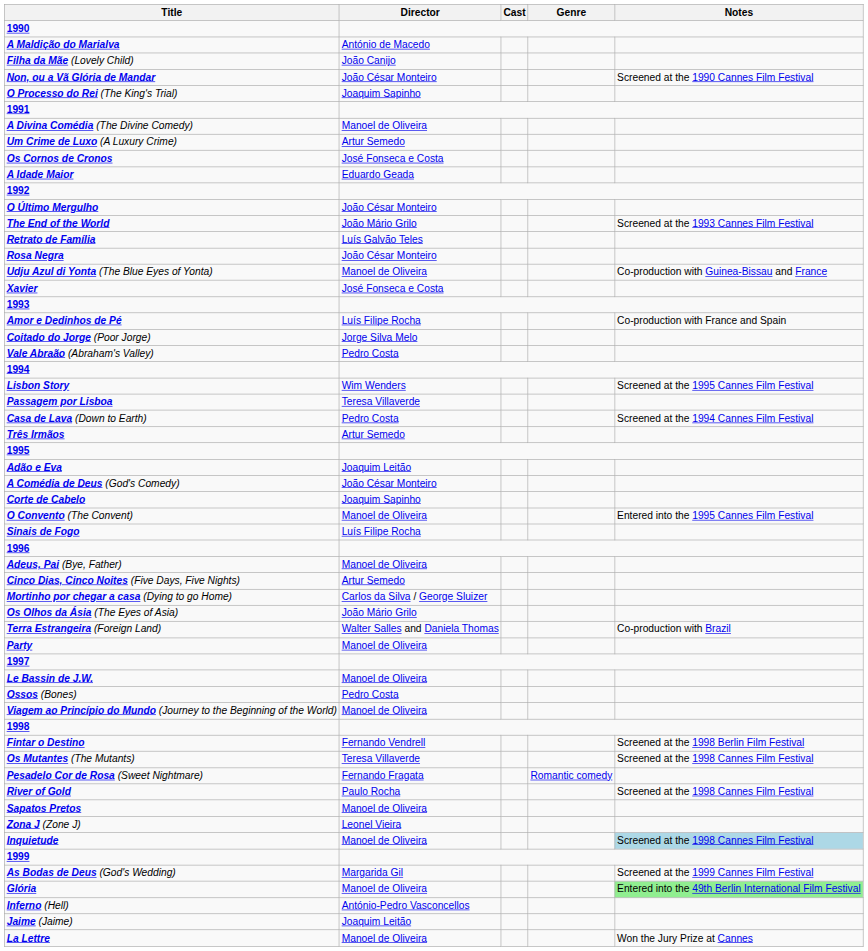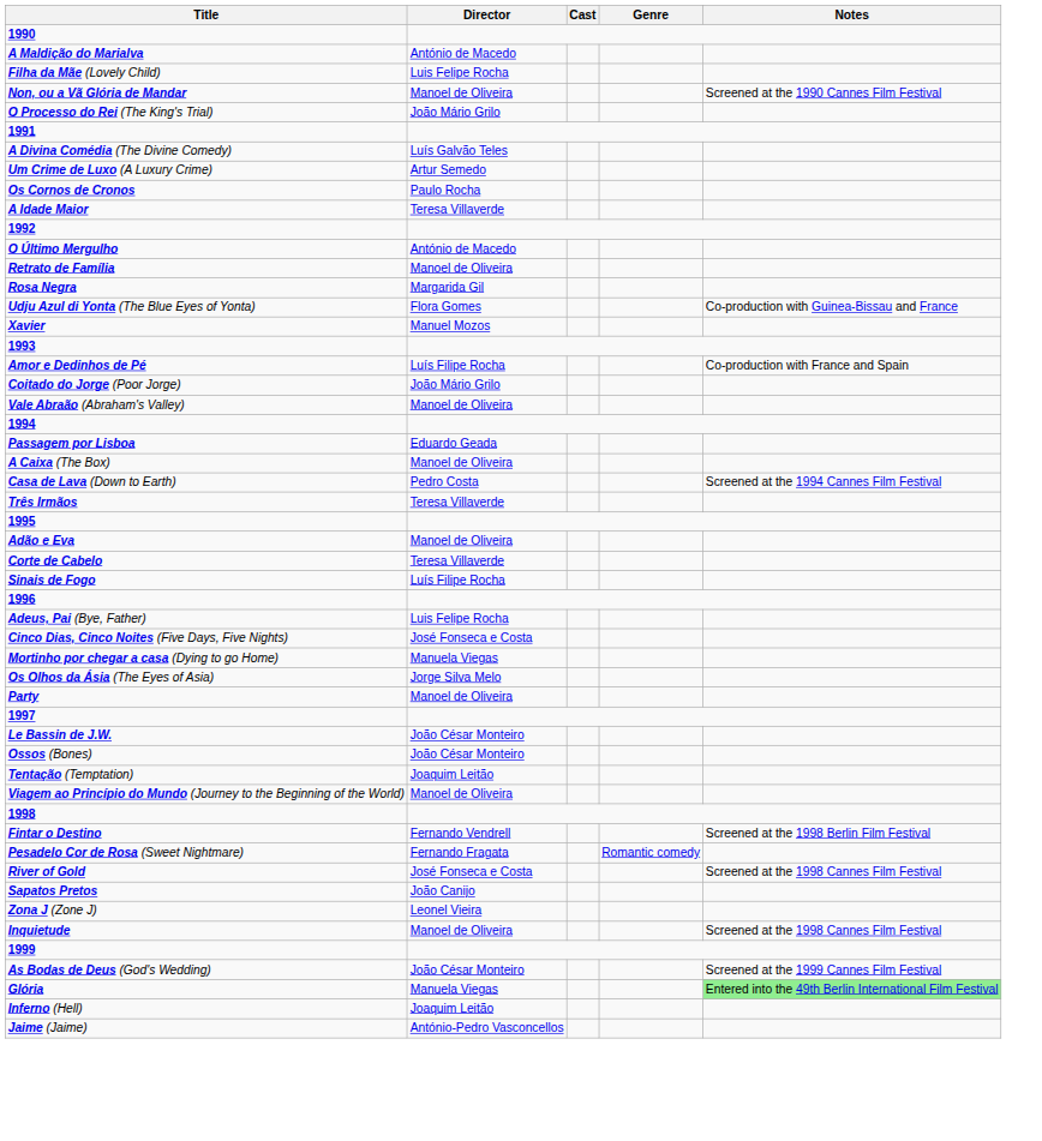Filha da Mãe (Lovely Child) | Director: João Canijo -> Luis Felipe Rocha
Non, ou a Vã Glória de Mandar | Director: João César Monteiro -> Manoel de Oliveira
O Processo do Rei (The King's Trial) | Director: Joaquim Sapinho -> João Mário Grilo
A Divina Comédia (The Divine Comedy) | Director: Manoel de Oliveira -> Luís Galvão Teles
Os Cornos de Cronos | Director: José Fonseca e Costa -> Paulo Rocha
A Idade Maior | Director: Eduardo Geada -> Teresa Villaverde
O Último Mergulho | Director: João César Monteiro -> António de Macedo
- row: The End of the World | João Mário Grilo | Screened at the 1993 Cannes Film Festival
Retrato de Família | Director: Luís Galvão Teles -> Manoel de Oliveira
Rosa Negra | Director: João César Monteiro -> Margarida Gil
Udju Azul di Yonta (The Blue Eyes of Yonta) | Director: Manoel de Oliveira -> Flora Gomes
Xavier | Director: José Fonseca e Costa -> Manuel Mozos
Coitado do Jorge (Poor Jorge) | Director: Jorge Silva Melo -> João Mário Grilo
Vale Abraão (Abraham's Valley) | Director: Pedro Costa -> Manoel de Oliveira
- row: Lisbon Story | Wim Wenders | Screened at the 1995 Cannes Film Festival
Passagem por Lisboa | Director: Teresa Villaverde -> Eduardo Geada
+ row: A Caixa (The Box) | Manoel de Oliveira
Três Irmãos | Director: Artur Semedo -> Teresa Villaverde
Adão e Eva | Director: Joaquim Leitão -> Manoel de Oliveira
- row: A Comédia de Deus (God's Comedy) | João César Monteiro
Corte de Cabelo | Director: Joaquim Sapinho -> Teresa Villaverde
- row: O Convento (The Convent) | Manoel de Oliveira | Entered into the 1995 Cannes Film Festival
Adeus, Pai (Bye, Father) | Director: Manoel de Oliveira -> Luis Felipe Rocha
Cinco Dias, Cinco Noites (Five Days, Five Nights) | Director: Artur Semedo -> José Fonseca e Costa
Mortinho por chegar a casa (Dying to go Home) | Director: Carlos da Silva / George Sluizer -> Manuela Viegas
Os Olhos da Ásia (The Eyes of Asia) | Director: João Mário Grilo -> Jorge Silva Melo
- row: Terra Estrangeira (Foreign Land) | Walter Salles and Daniela Thomas | Co-production with Brazil
Le Bassin de J.W. | Director: Manoel de Oliveira -> João César Monteiro
Ossos (Bones) | Director: Pedro Costa -> João César Monteiro
+ row: Tentação (Temptation) | Joaquim Leitão
- row: Os Mutantes (The Mutants) | Teresa Villaverde | Screened at the 1998 Cannes Film Festival
River of Gold | Director: Paulo Rocha -> José Fonseca e Costa
Sapatos Pretos | Director: Manoel de Oliveira -> João Canijo
Inquietude | Notes: lightblue background -> no background
As Bodas de Deus (God's Wedding) | Director: Margarida Gil -> João César Monteiro
Glória | Director: Manoel de Oliveira -> Manuela Viegas
Inferno (Hell) | Director: António-Pedro Vasconcellos -> Joaquim Leitão
Jaime (Jaime) | Director: Joaquim Leitão -> António-Pedro Vasconcellos
- row: La Lettre | Manoel de Oliveira | Won the Jury Prize at Cannes
